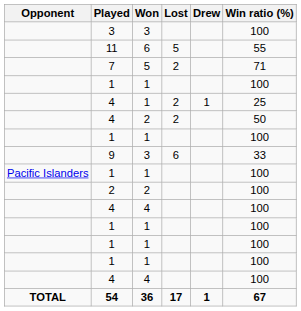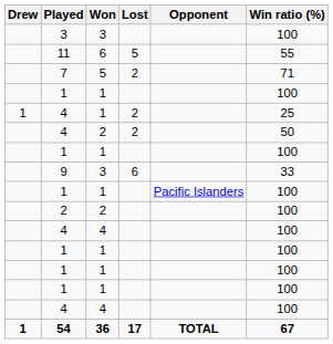columns swapped: Opponent <-> Drew
